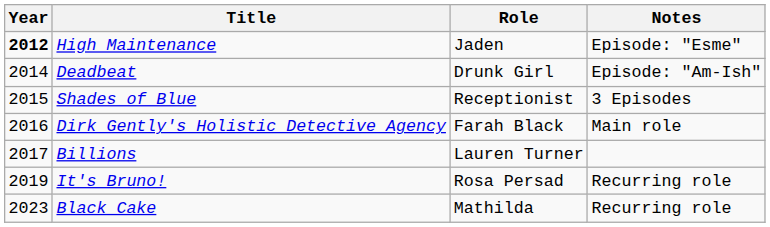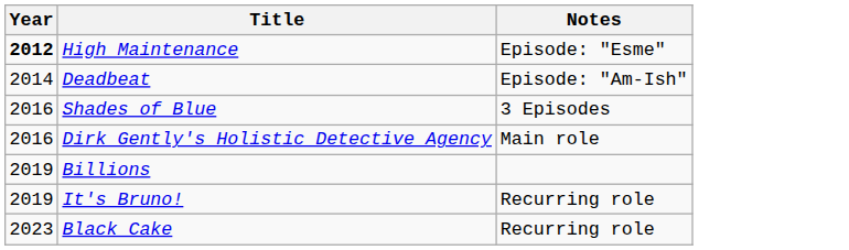- column: Role | Jaden | Drunk Girl | Receptionist | Farah Black | Lauren Turner | Rosa Persad | Mathilda
Shades of Blue | Year: 2015 -> 2016
Billions | Year: 2017 -> 2019
